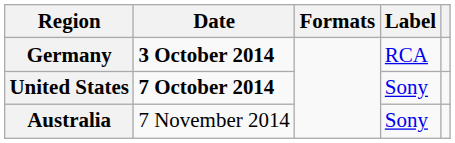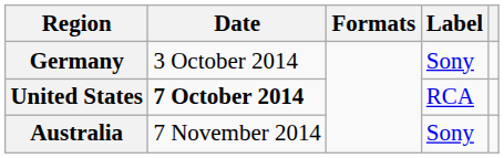Germany | Date: bold -> normal
Germany | Label: RCA -> Sony
United States | Label: Sony -> RCA
